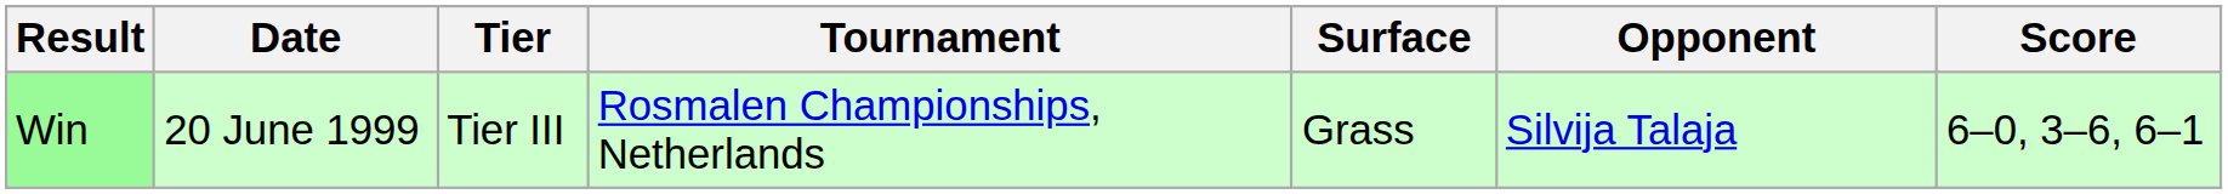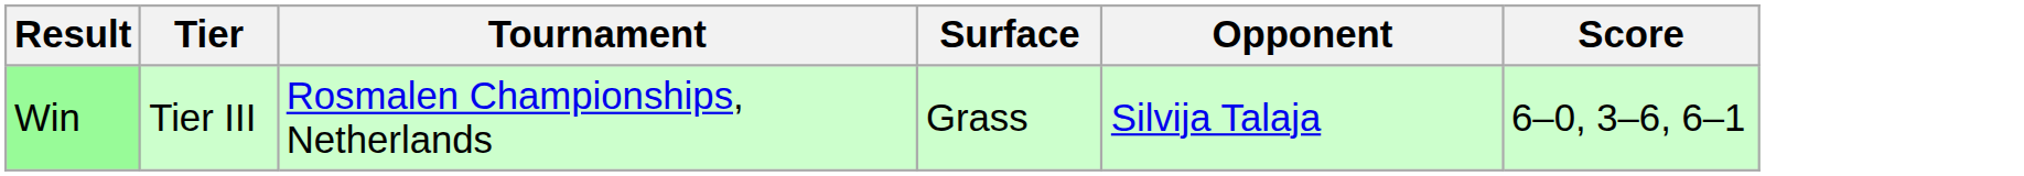- column: Date | 20 June 1999
